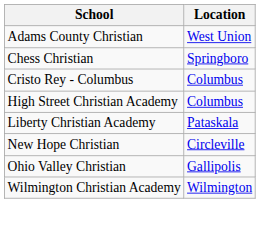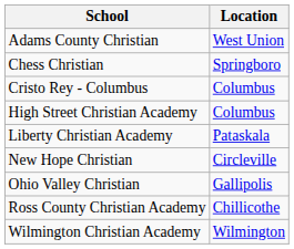+ row: Ross County Christian Academy | Chillicothe
